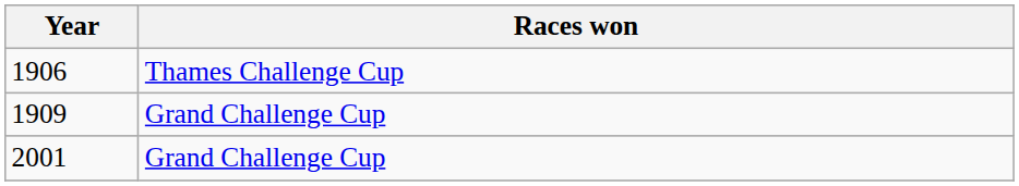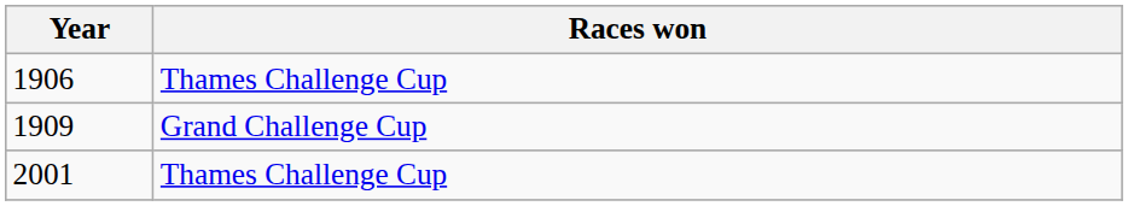2001 | Races won: Grand Challenge Cup -> Thames Challenge Cup
